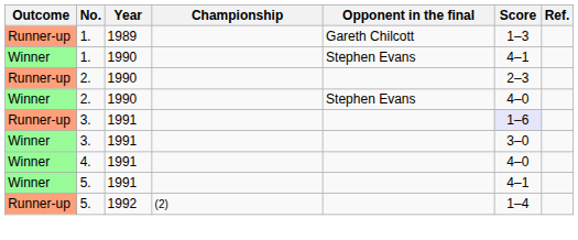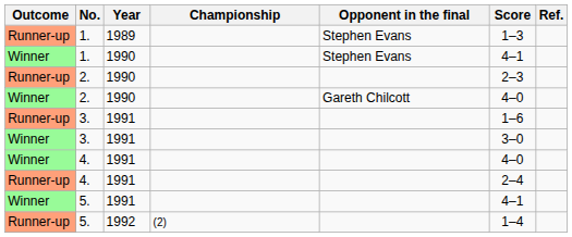Runner-up / 1. | Opponent in the final: Gareth Chilcott -> Stephen Evans
Winner / 2. | Opponent in the final: Stephen Evans -> Gareth Chilcott
Runner-up / 3. | Score: lavender background -> no background
+ row: Runner-up | 4. | 1991 | 2–4
